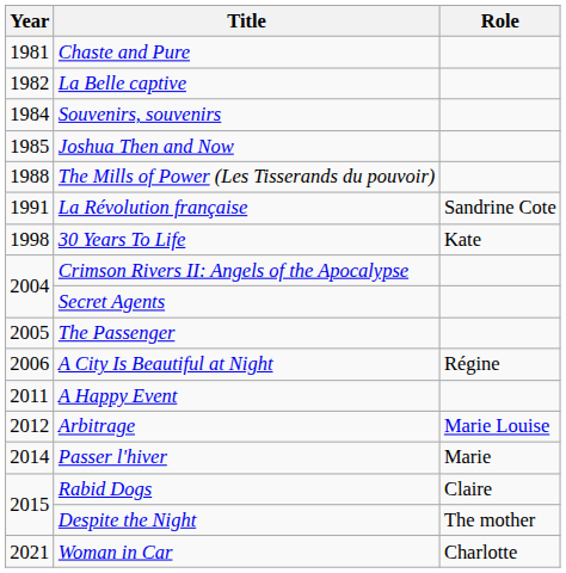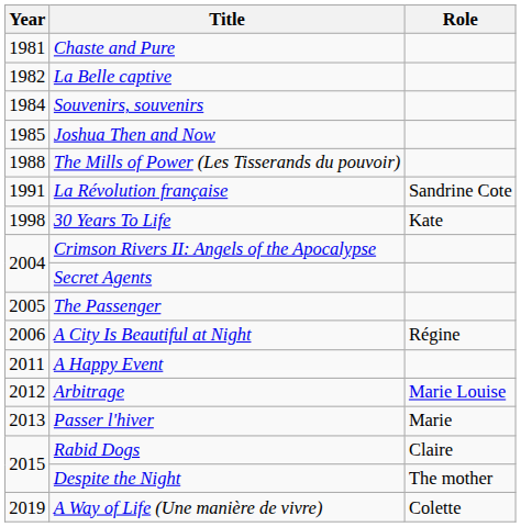Passer l'hiver | Year: 2014 -> 2013
+ row: 2019 | A Way of Life (Une manière de vivre) | Colette
- row: 2021 | Woman in Car | Charlotte
